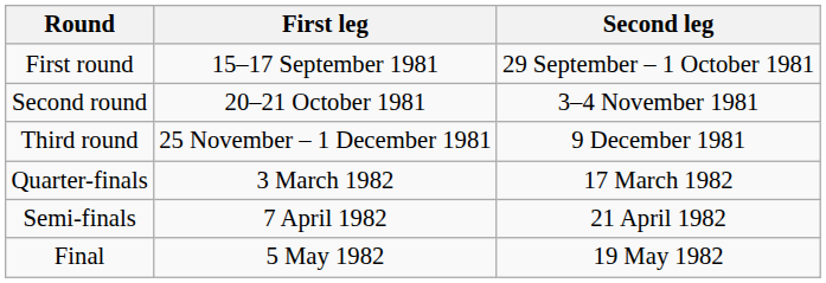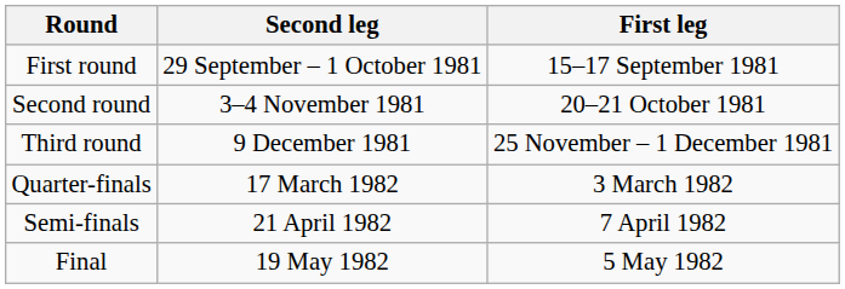columns swapped: First leg <-> Second leg
